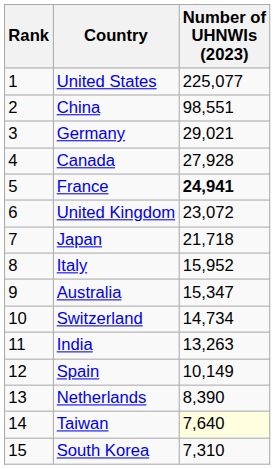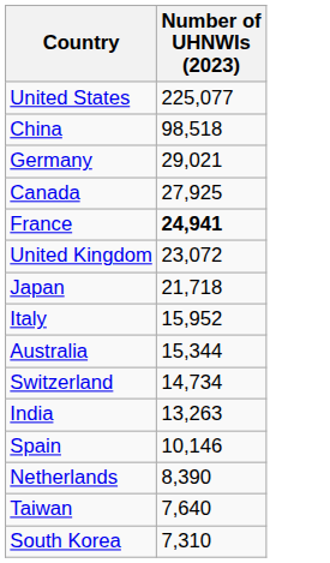- column: Rank | 1 | 2 | 3 | 4 | 5 | 6 | 7 | 8 | 9 | 10 | 11 | 12 | 13 | 14 | 15
China | Number of UHNWIs (2023): 98,551 -> 98,518
Canada | Number of UHNWIs (2023): 27,928 -> 27,925
Australia | Number of UHNWIs (2023): 15,347 -> 15,344
Spain | Number of UHNWIs (2023): 10,149 -> 10,146
Taiwan | Number of UHNWIs (2023): lightyellow background -> no background
